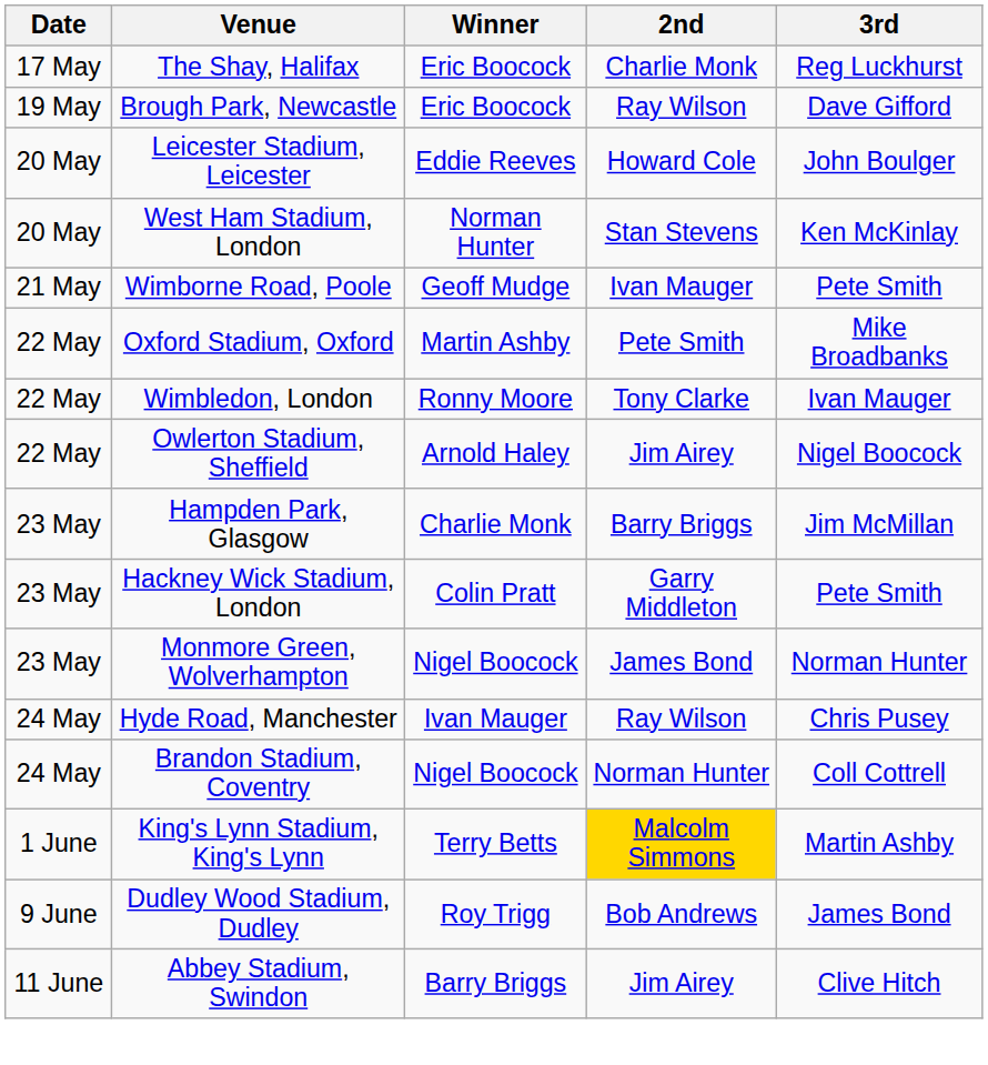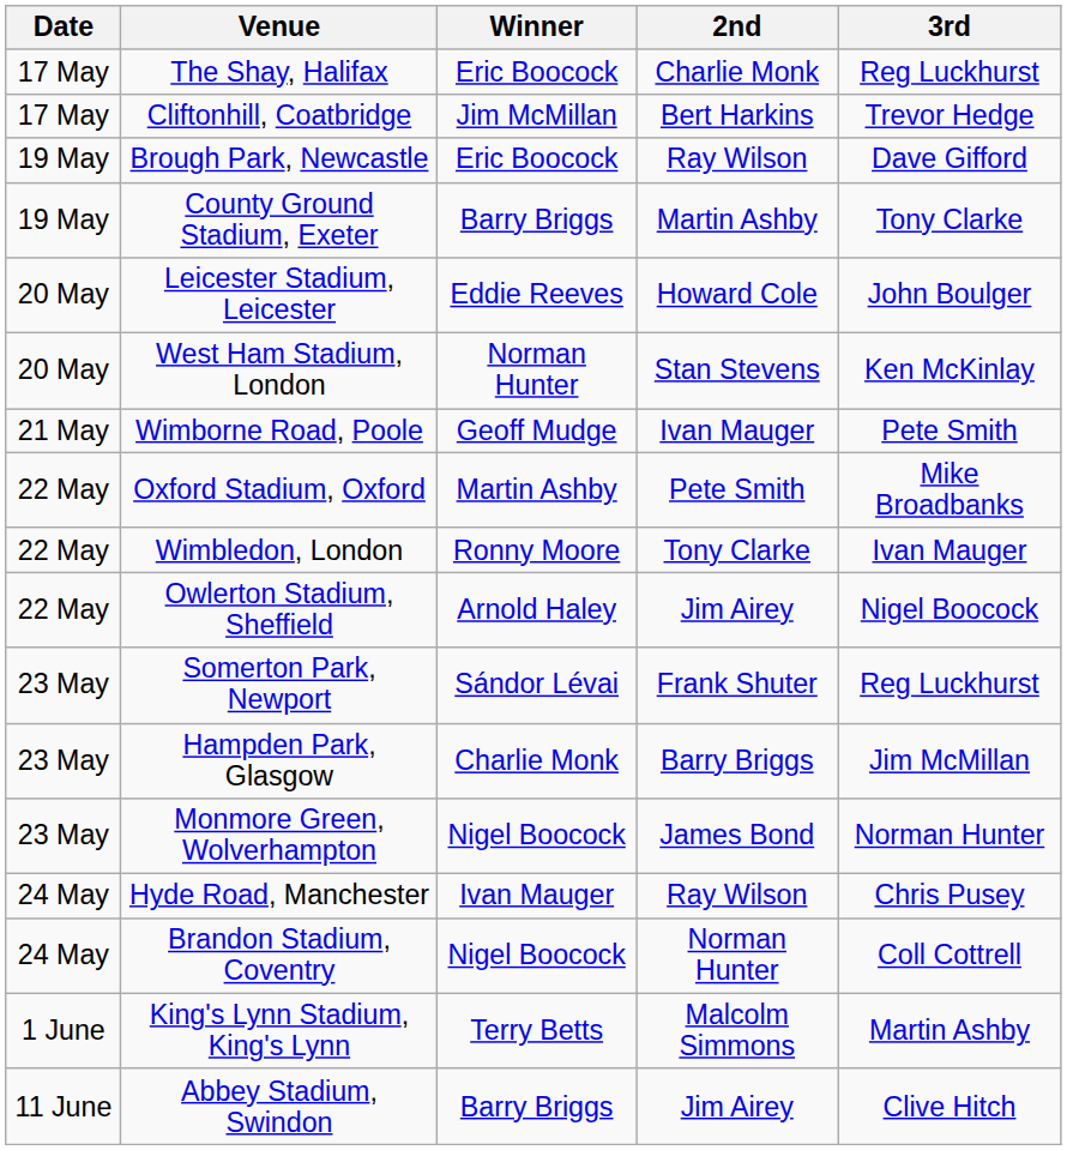+ row: 17 May | Cliftonhill, Coatbridge | Jim McMillan | Bert Harkins | Trevor Hedge
+ row: 19 May | County Ground Stadium, Exeter | Barry Briggs | Martin Ashby | Tony Clarke
+ row: 23 May | Somerton Park, Newport | Sándor Lévai | Frank Shuter | Reg Luckhurst
- row: 23 May | Hackney Wick Stadium, London | Colin Pratt | Garry Middleton | Pete Smith
King's Lynn Stadium, King's Lynn | 2nd: gold background -> no background
- row: 9 June | Dudley Wood Stadium, Dudley | Roy Trigg | Bob Andrews | James Bond
